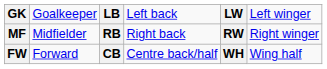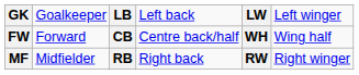rows swapped: MF <-> FW
